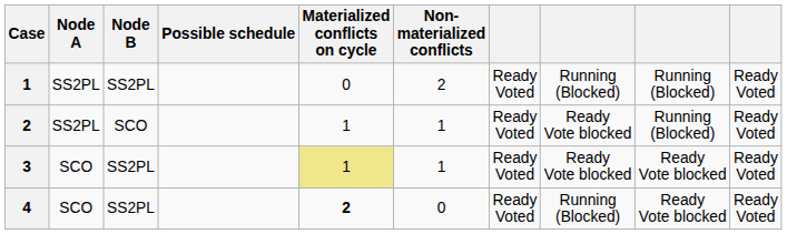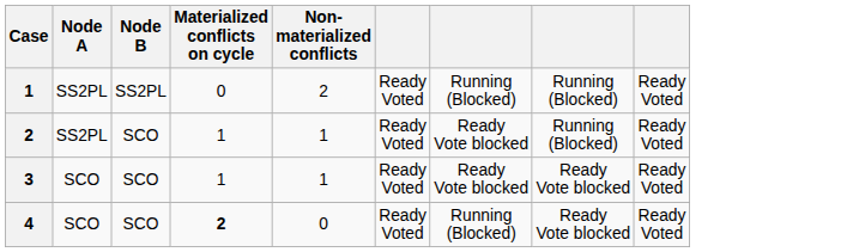- column: Possible schedule
3 | Node B: SS2PL -> SCO
3 | Materialized conflicts on cycle: khaki background -> no background
4 | Node B: SS2PL -> SCO
